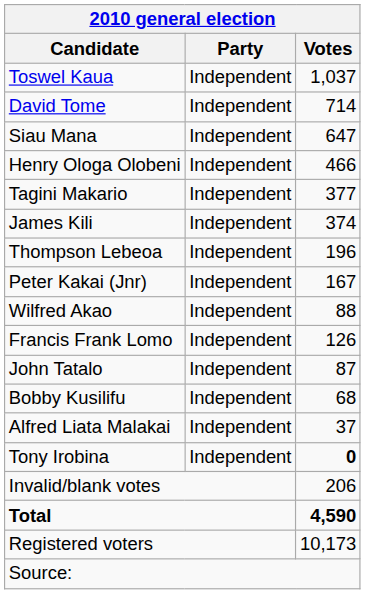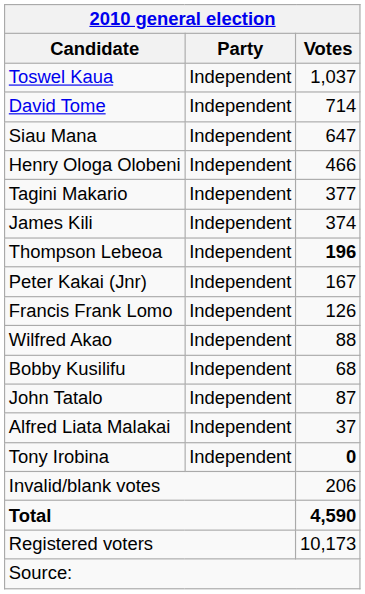Thompson Lebeoa | Votes: normal -> bold
rows swapped: Francis Frank Lomo <-> Wilfred Akao
rows swapped: John Tatalo <-> Bobby Kusilifu
